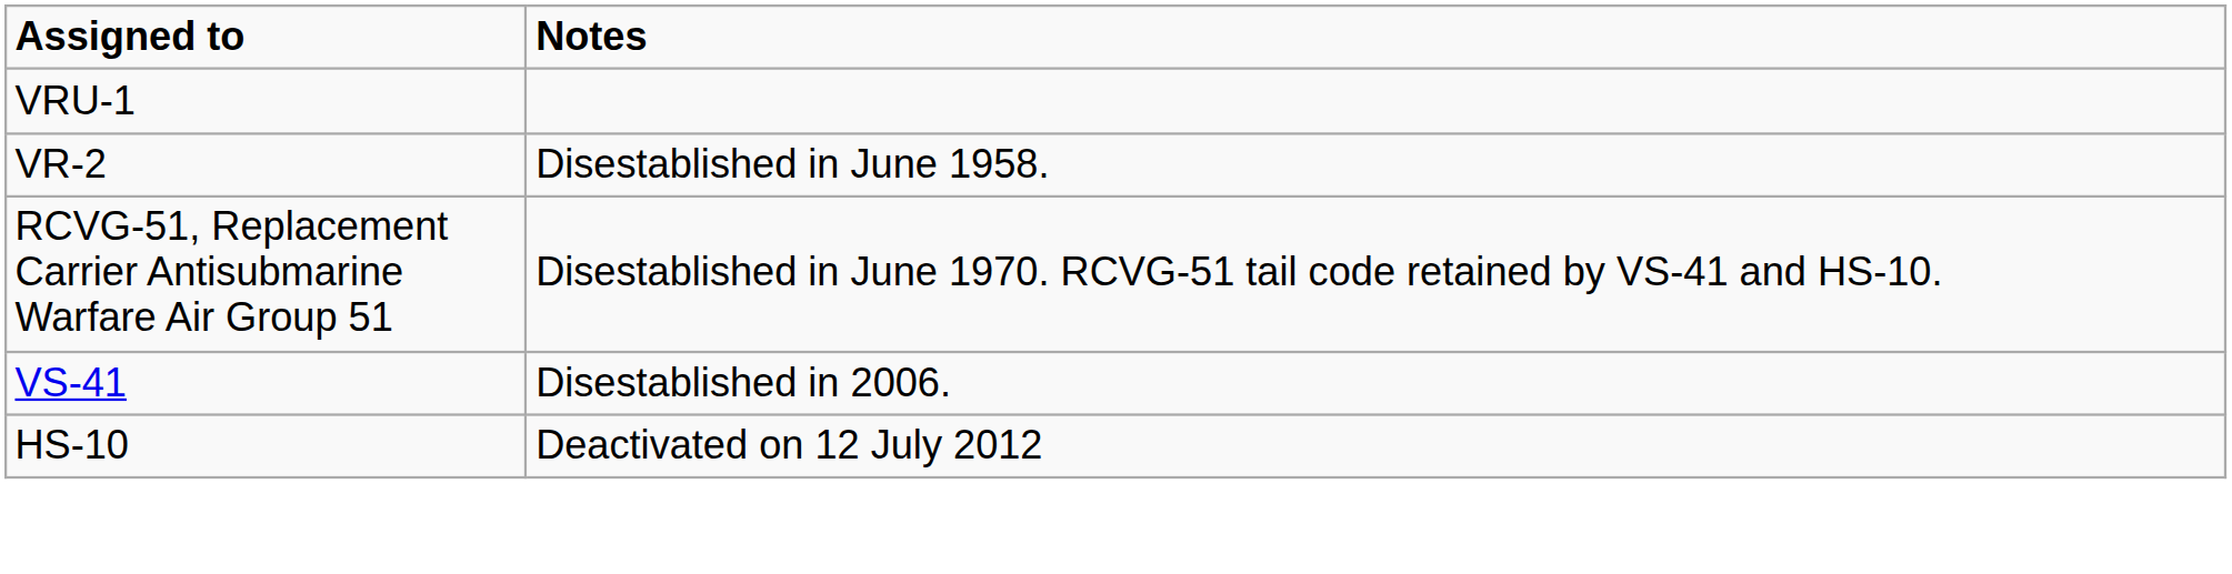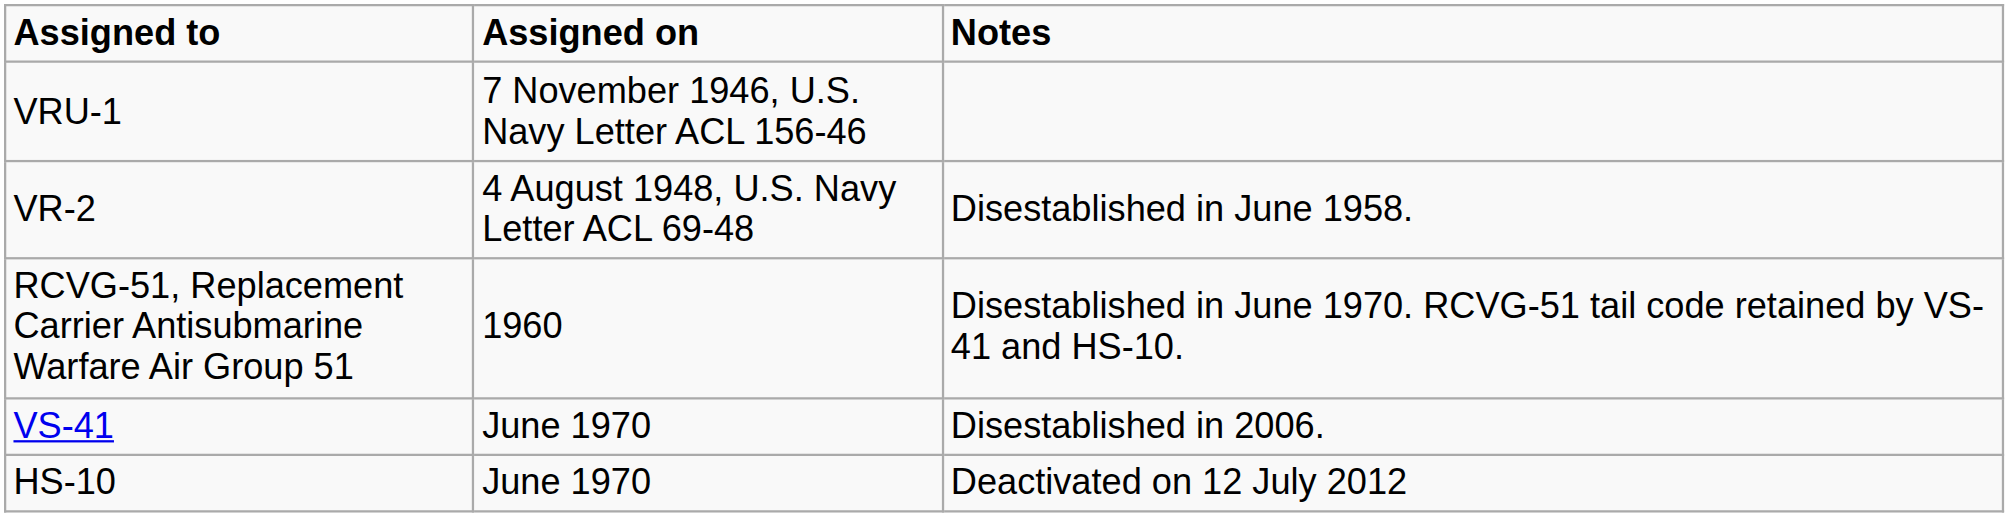+ column: Assigned on | 7 November 1946, U.S. Navy Letter ACL 156-46 | 4 August 1948, U.S. Navy Letter ACL 69-48 | 1960 | June 1970 | June 1970
